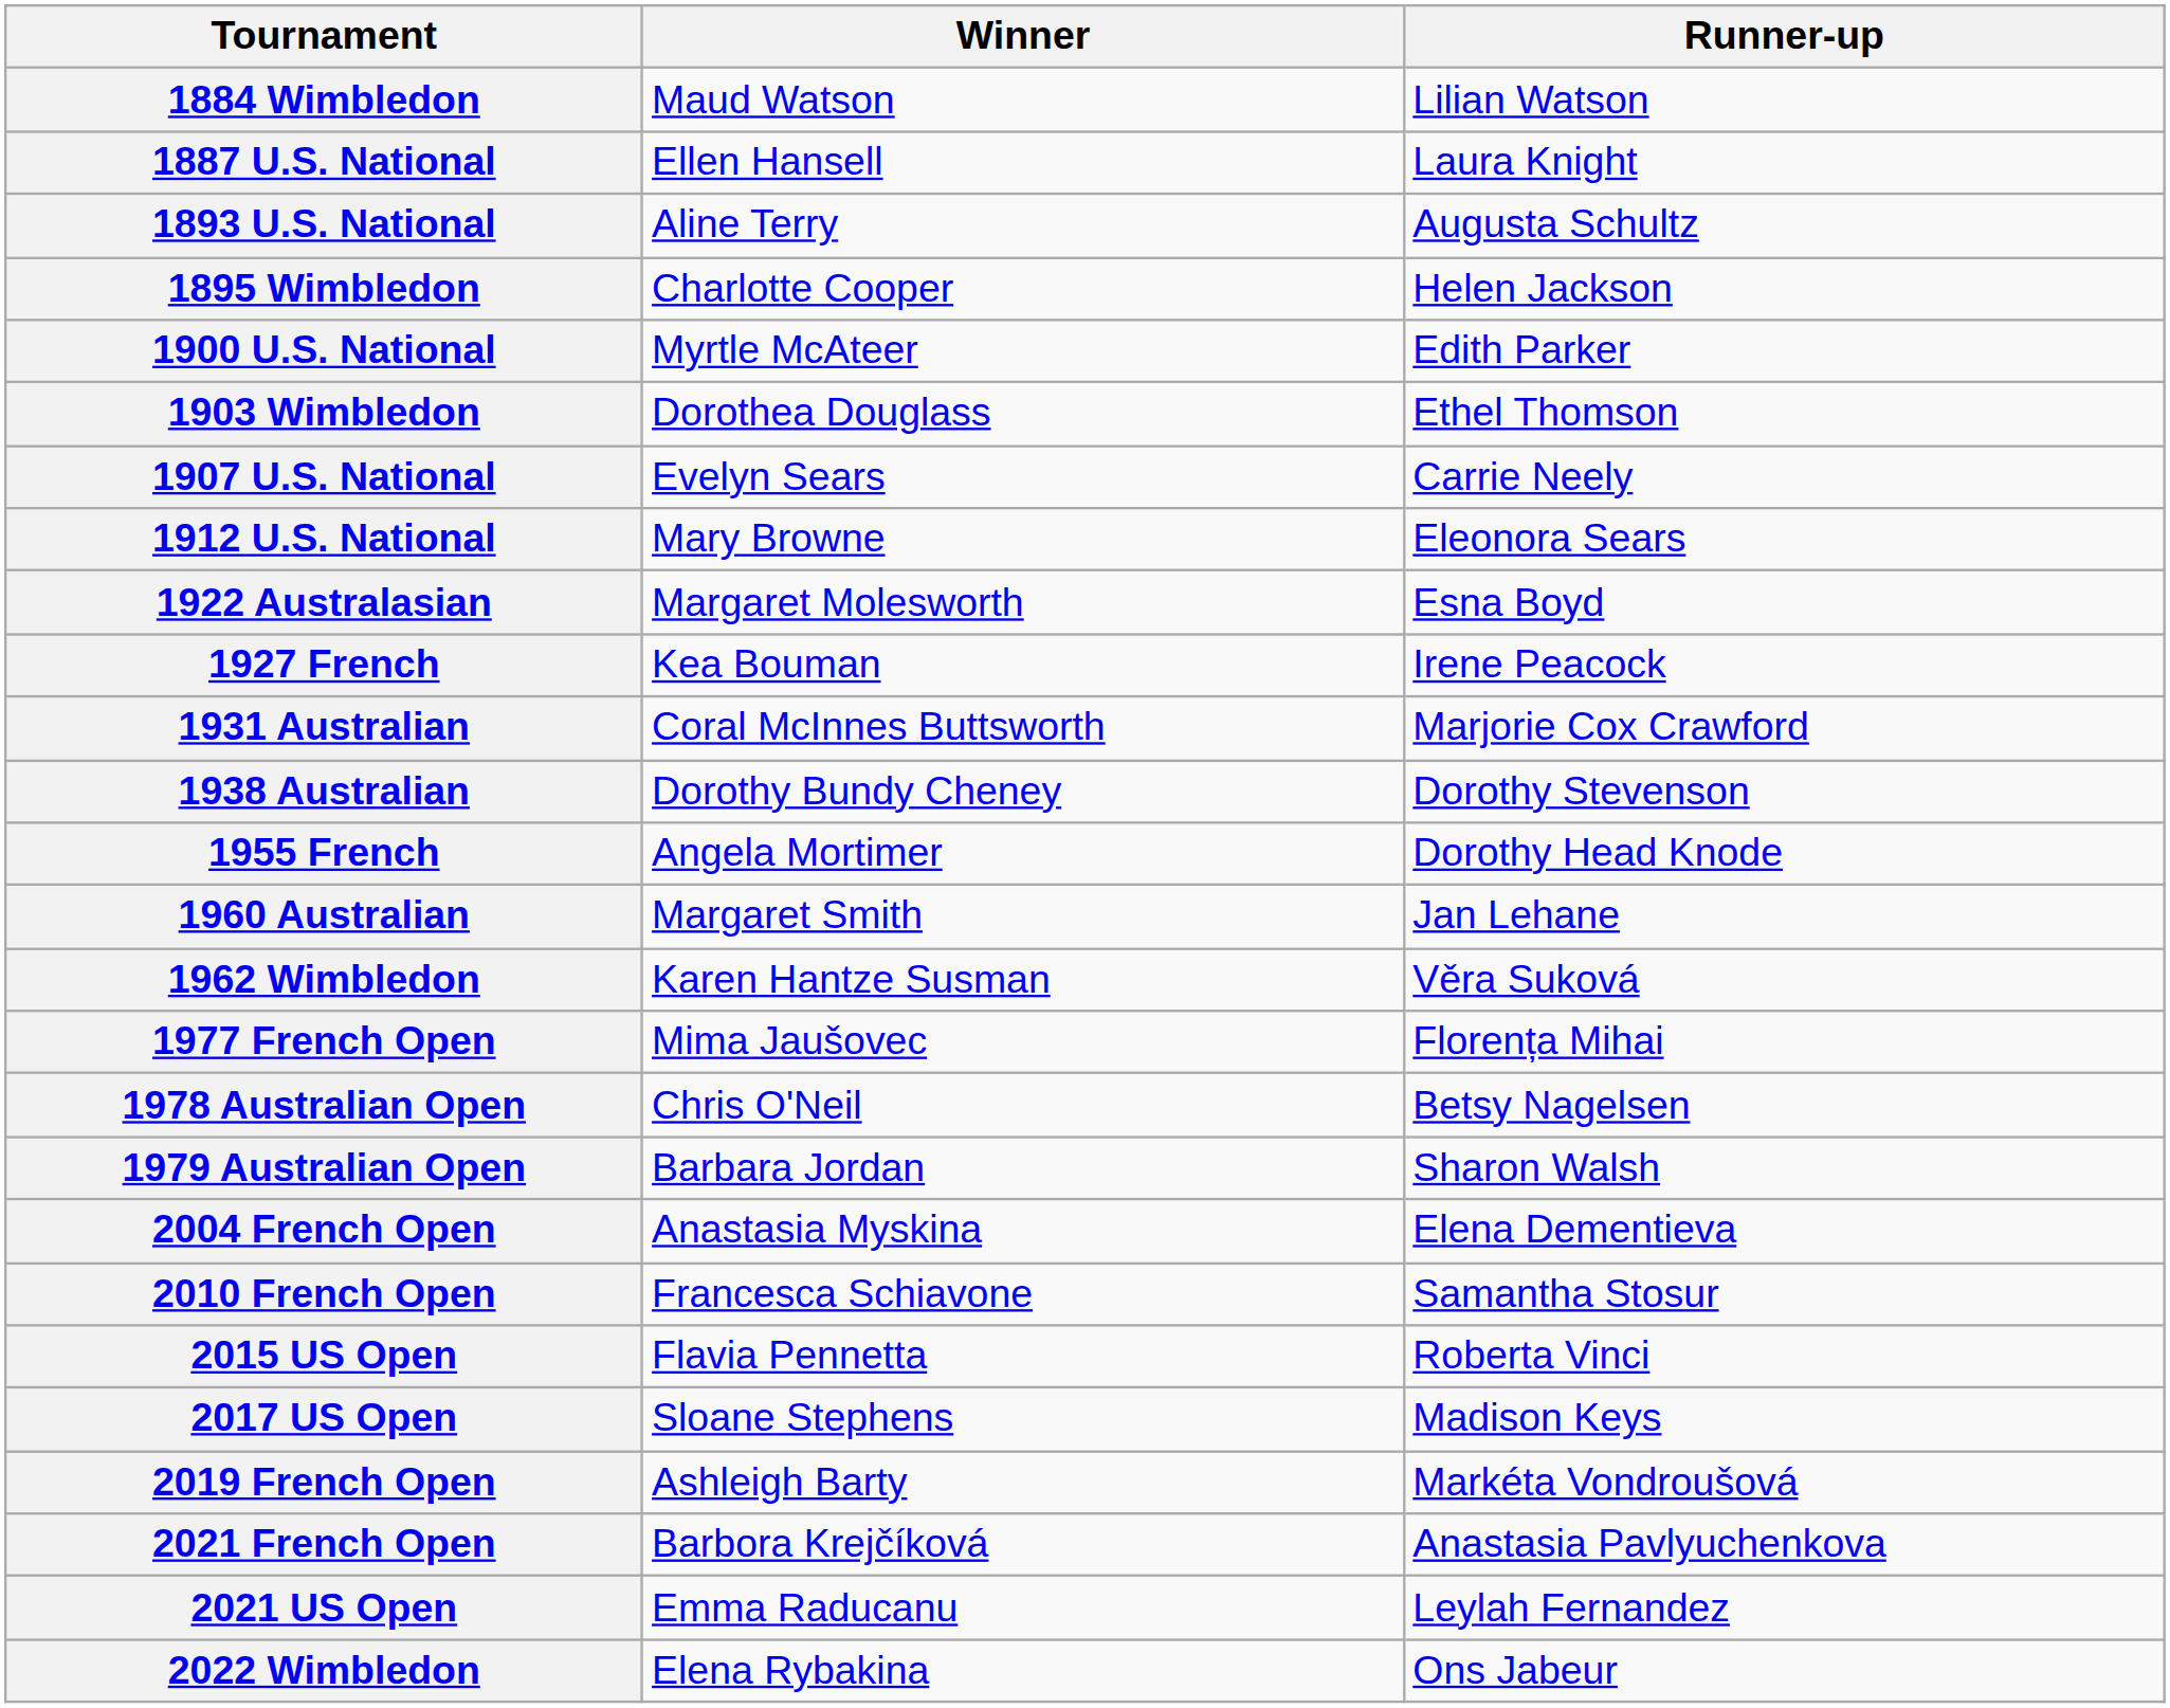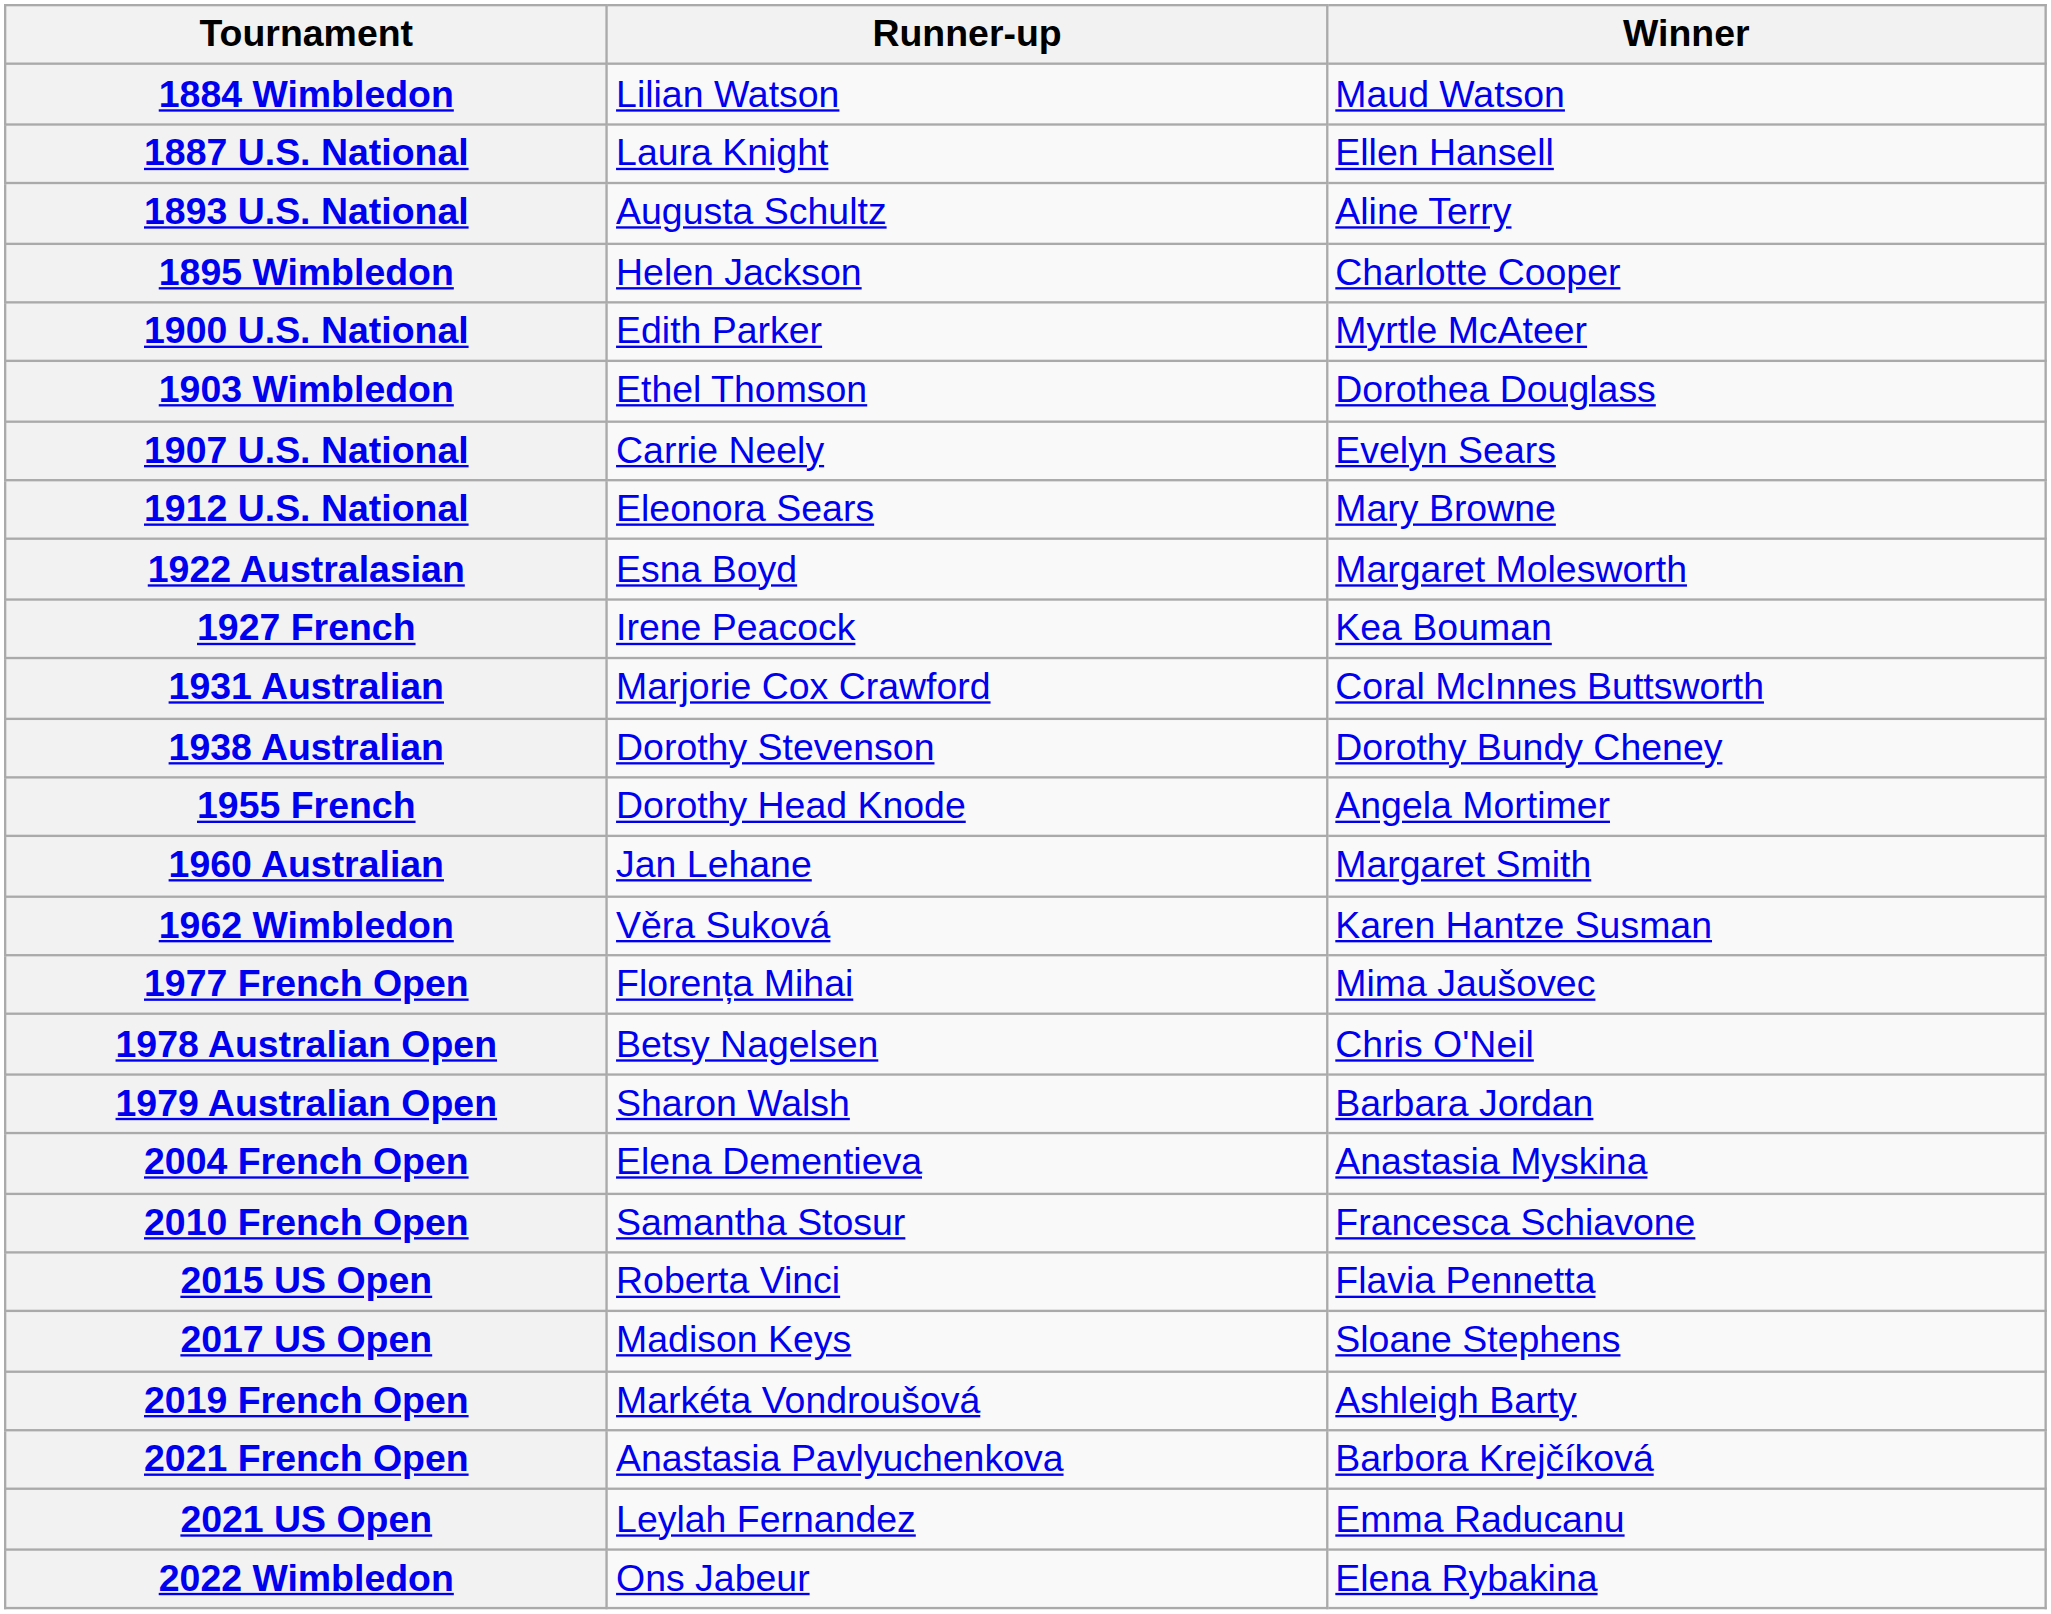columns swapped: Winner <-> Runner-up
